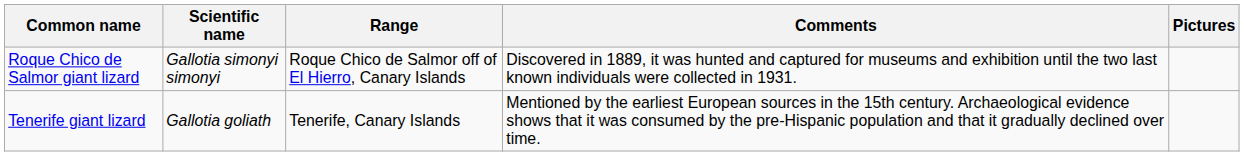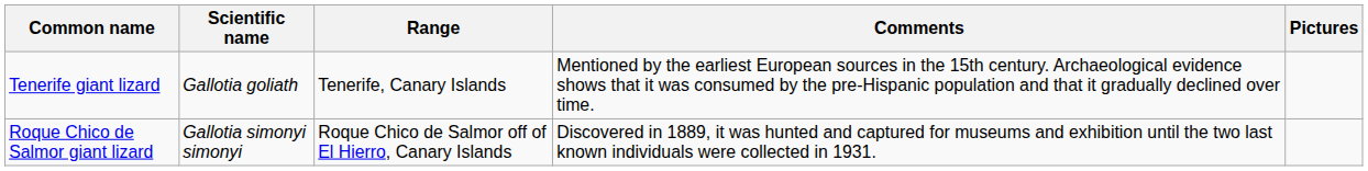rows swapped: Tenerife giant lizard <-> Roque Chico de Salmor giant lizard
